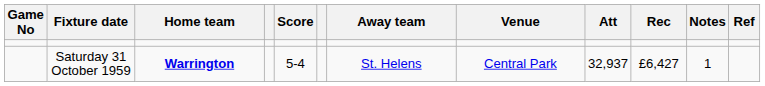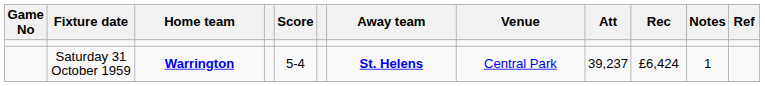Saturday 31 October 1959 | Away team: normal -> bold
Saturday 31 October 1959 | Att: 32,937 -> 39,237
Saturday 31 October 1959 | Rec: £6,427 -> £6,424
